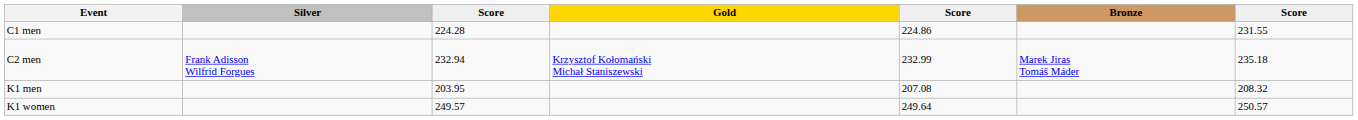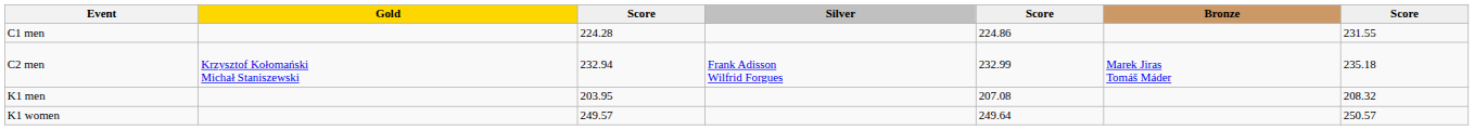columns swapped: Gold <-> Silver
